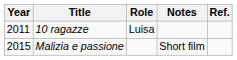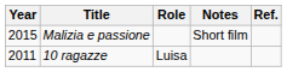rows swapped: 10 ragazze <-> Malizia e passione
